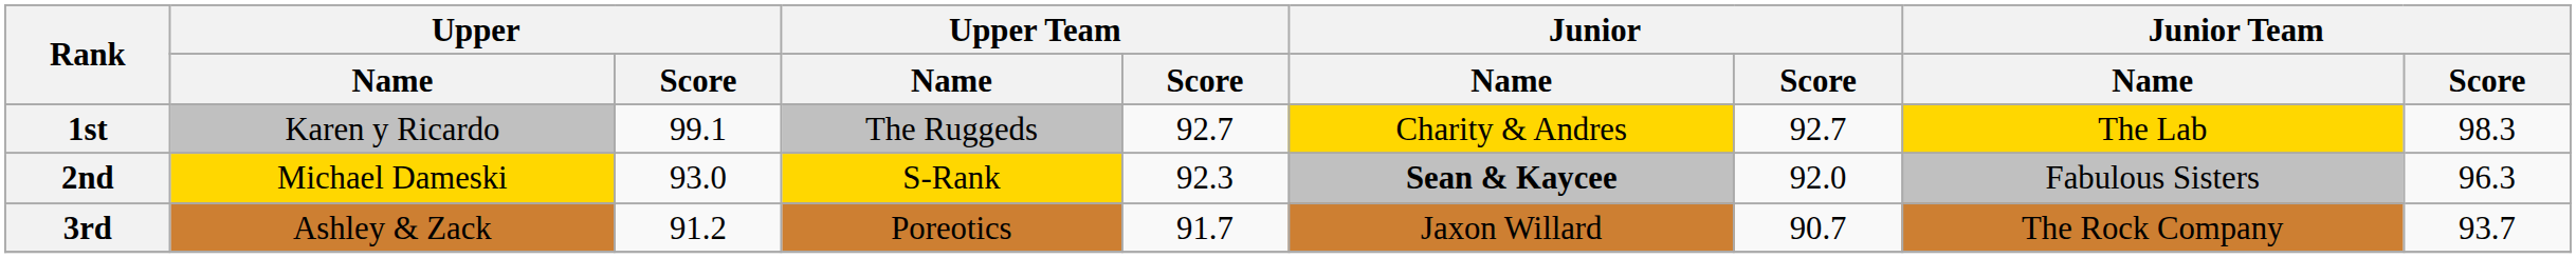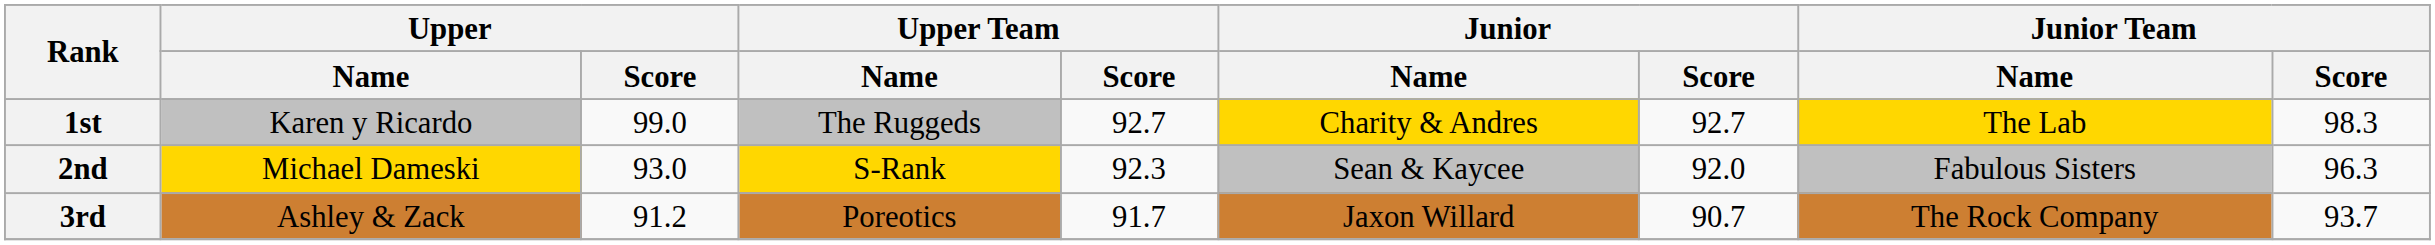1st | Upper / Score: 99.1 -> 99.0
2nd | Junior / Name: bold -> normal
